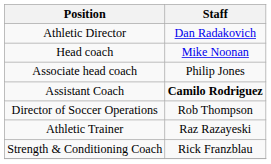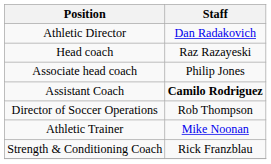Head coach | Staff: Mike Noonan -> Raz Razayeski
Athletic Trainer | Staff: Raz Razayeski -> Mike Noonan
